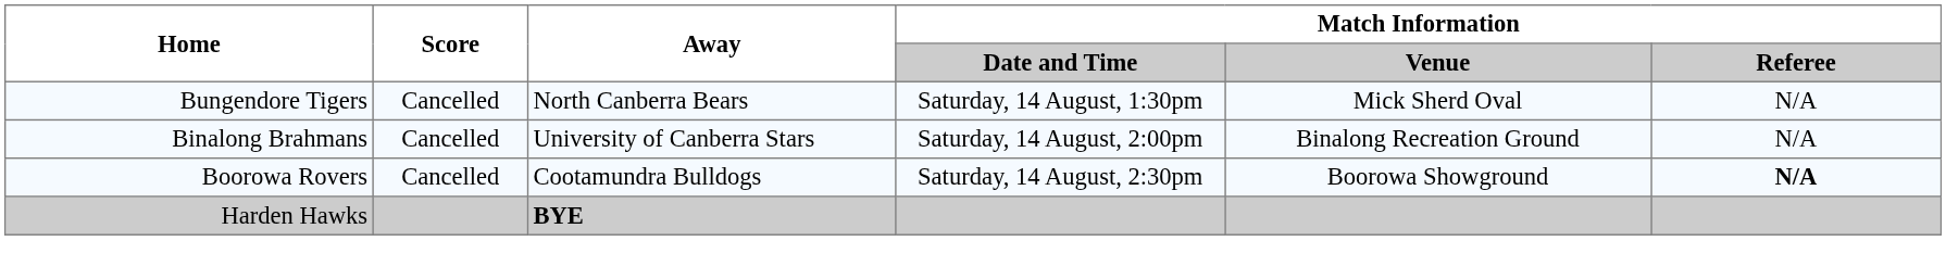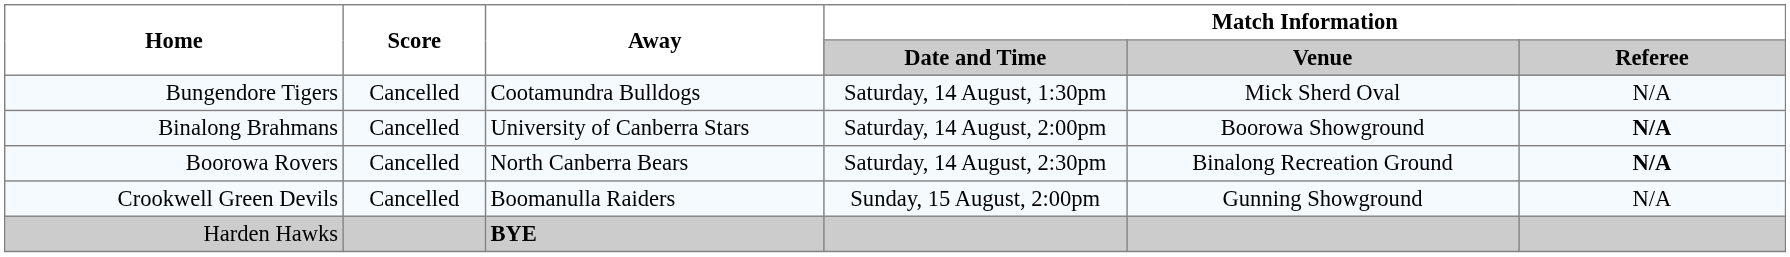Bungendore Tigers | Away: North Canberra Bears -> Cootamundra Bulldogs
Binalong Brahmans | Match Information / Venue: Binalong Recreation Ground -> Boorowa Showground
Binalong Brahmans | Match Information / Referee: normal -> bold
Boorowa Rovers | Away: Cootamundra Bulldogs -> North Canberra Bears
Boorowa Rovers | Match Information / Venue: Boorowa Showground -> Binalong Recreation Ground
+ row: Crookwell Green Devils | Cancelled | Boomanulla Raiders | Sunday, 15 August, 2:00pm | Gunning Showground | N/A
